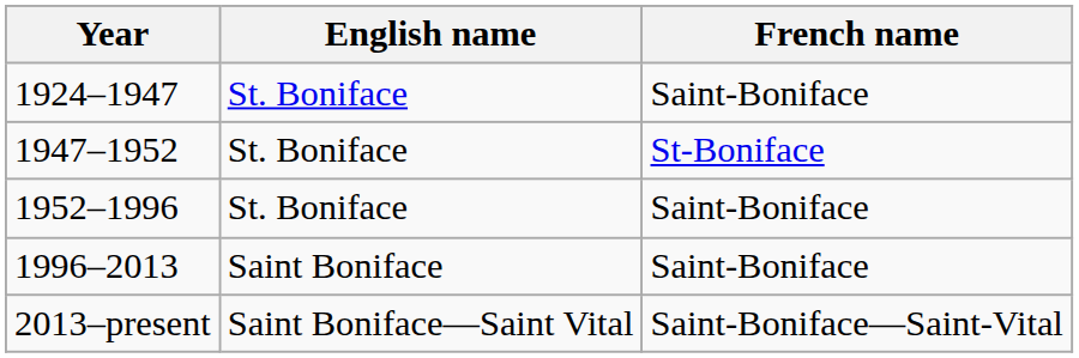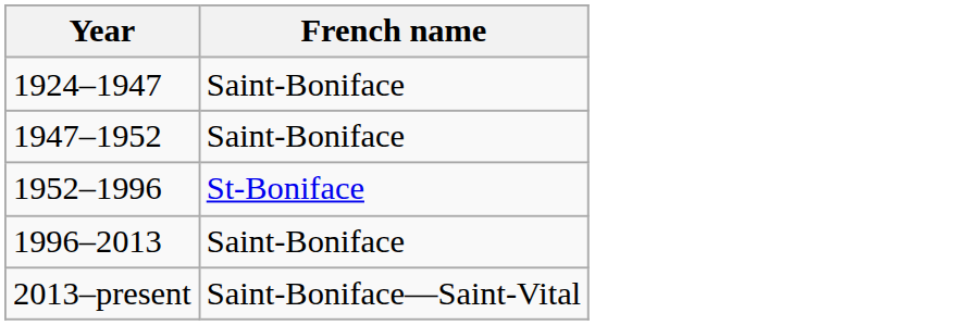- column: English name | St. Boniface | St. Boniface | St. Boniface | Saint Boniface | Saint Boniface—Saint Vital
1947–1952 | French name: St-Boniface -> Saint-Boniface
1952–1996 | French name: Saint-Boniface -> St-Boniface
